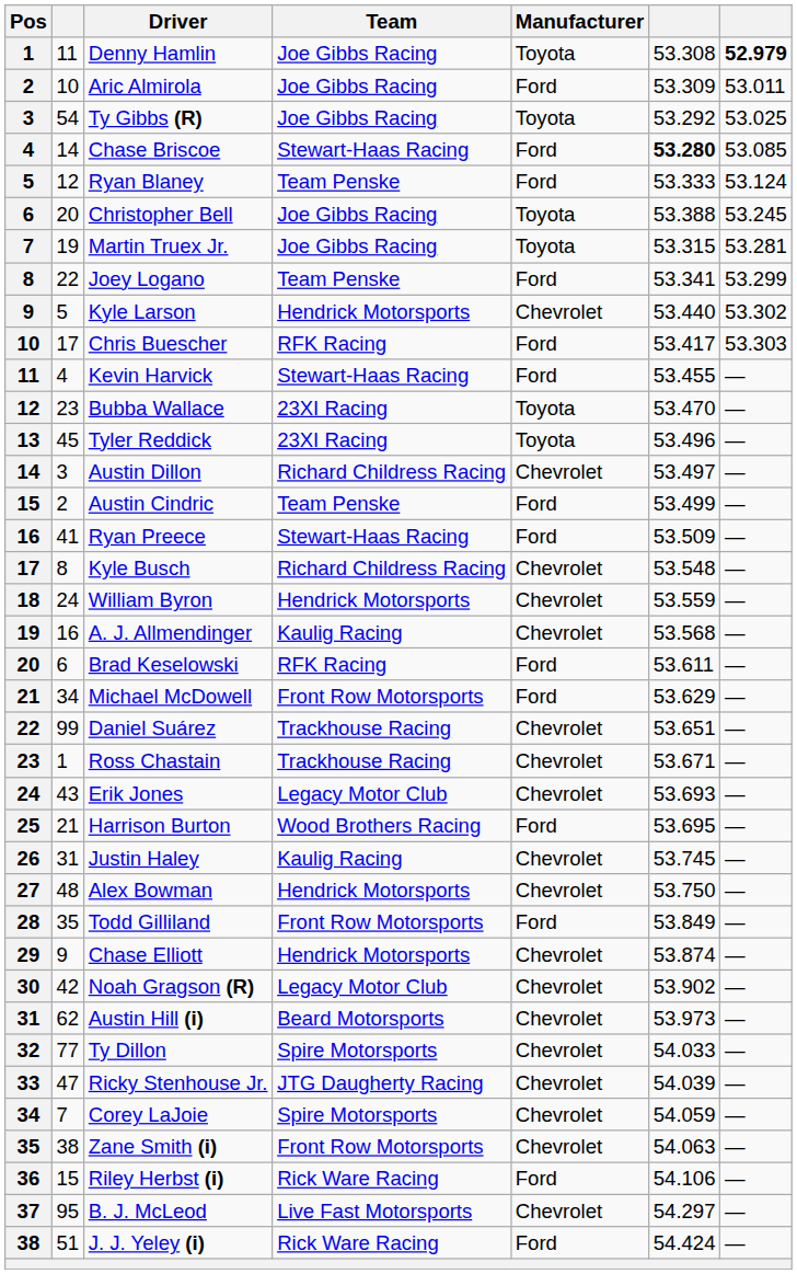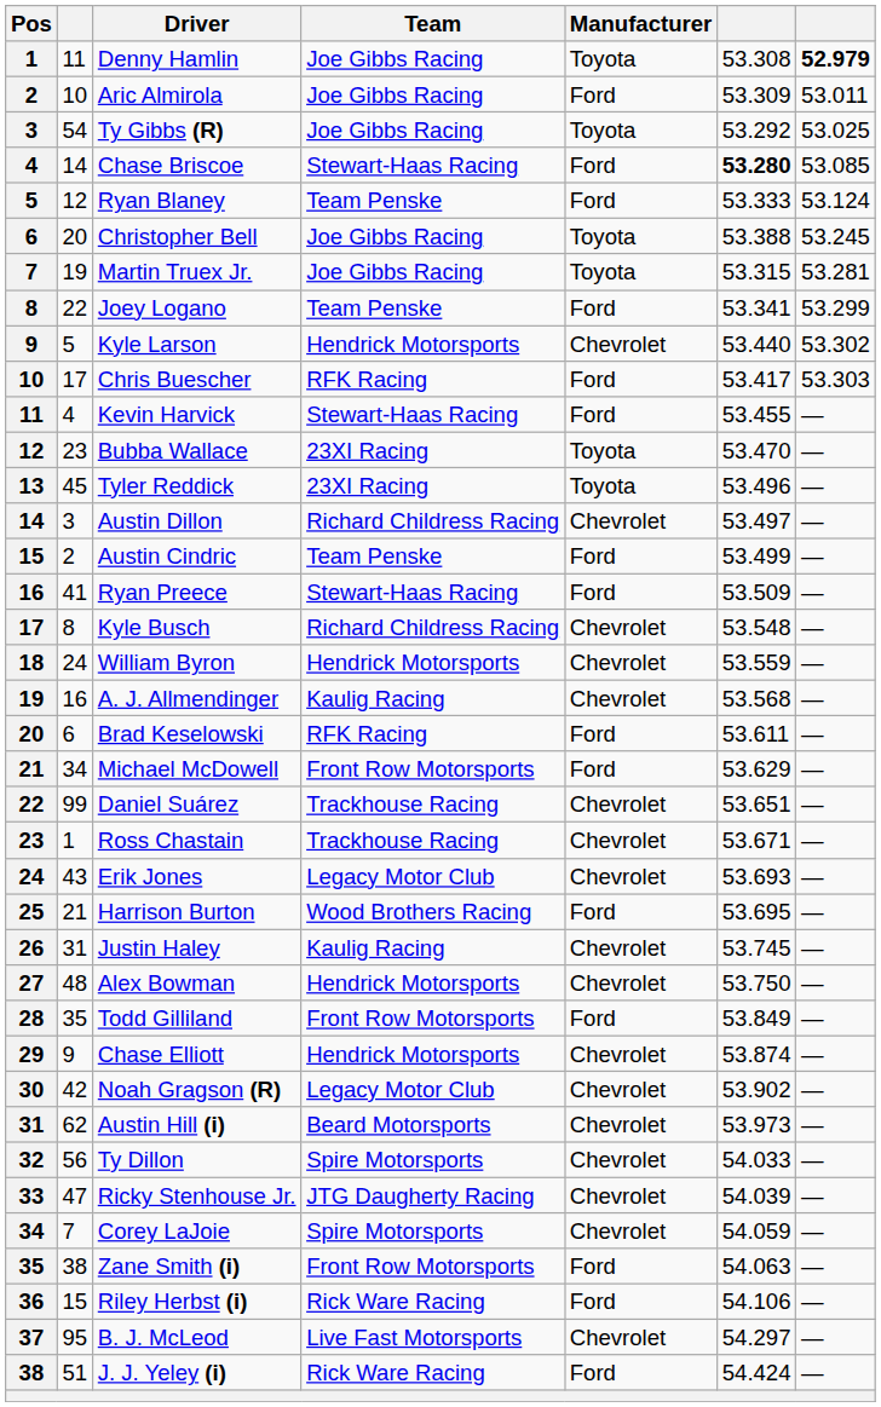Ty Dillon | column 2: 77 -> 56
Zane Smith (i) | Manufacturer: Chevrolet -> Ford
